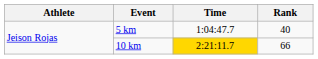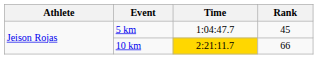5 km | Rank: 40 -> 45
